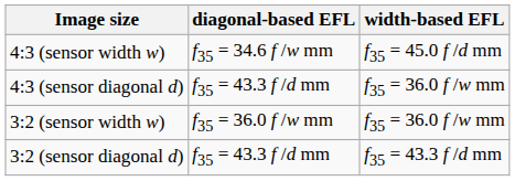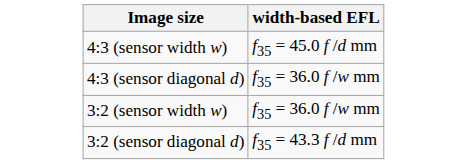- column: diagonal-based EFL | f35 = 34.6 f /w mm | f35 = 43.3 f /d mm | f35 = 36.0 f /w mm | f35 = 43.3 f /d mm
